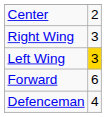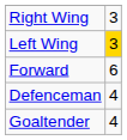- row: Center | 2
+ row: Goaltender | 4
